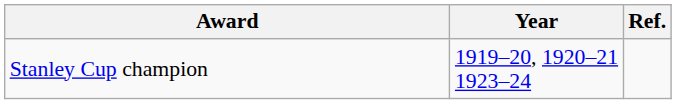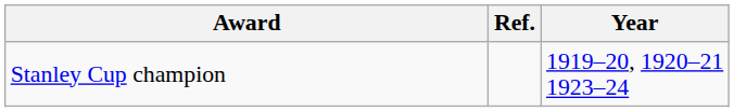columns swapped: Year <-> Ref.
